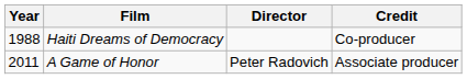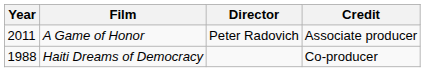rows swapped: Haiti Dreams of Democracy <-> A Game of Honor
